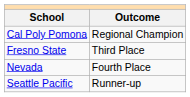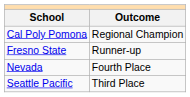Fresno State | Outcome: Third Place -> Runner-up
Seattle Pacific | Outcome: Runner-up -> Third Place
